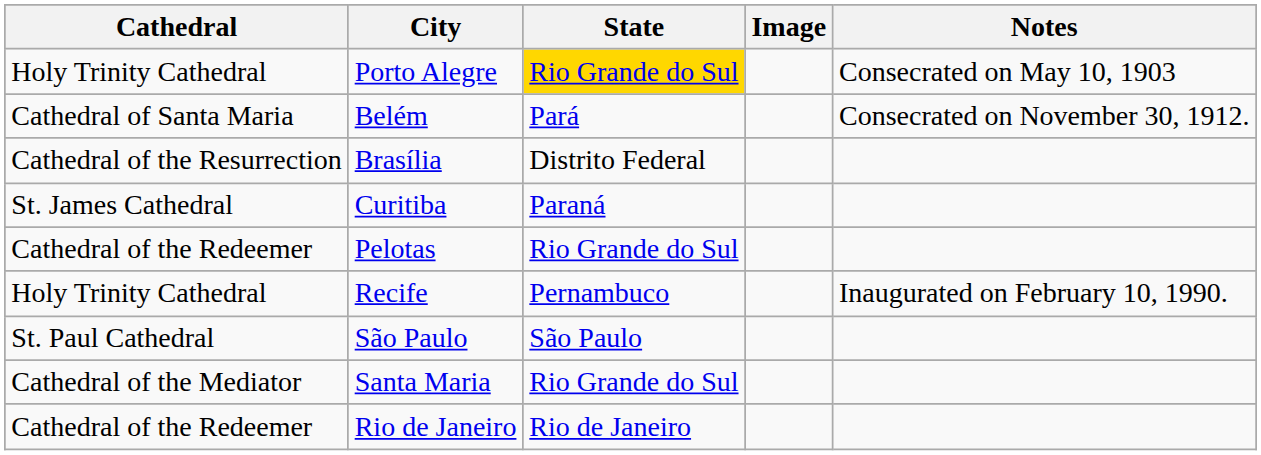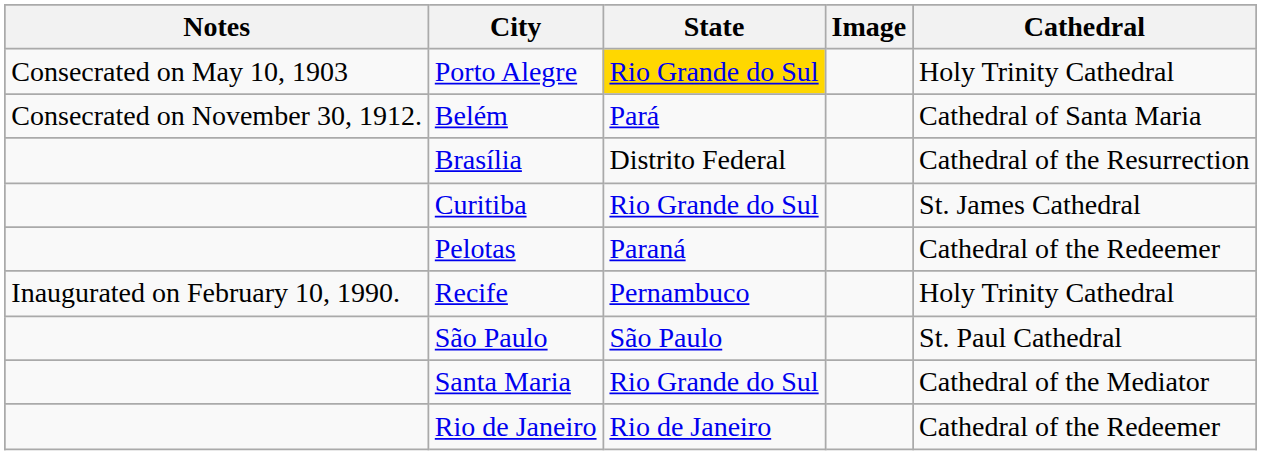columns swapped: Cathedral <-> Notes
Curitiba | State: Paraná -> Rio Grande do Sul
Pelotas | State: Rio Grande do Sul -> Paraná
